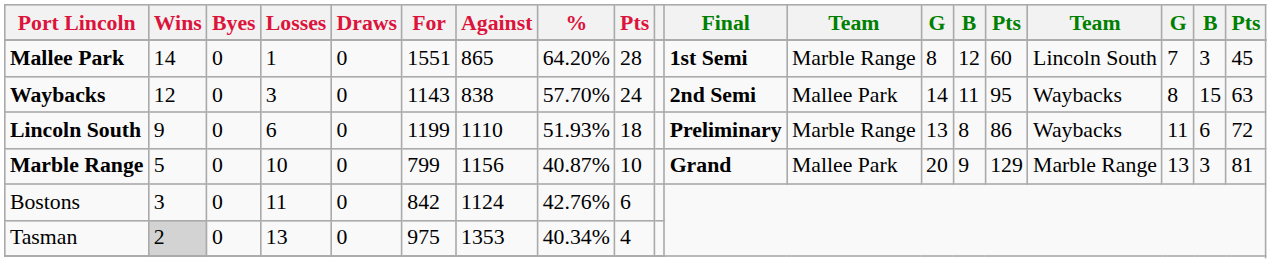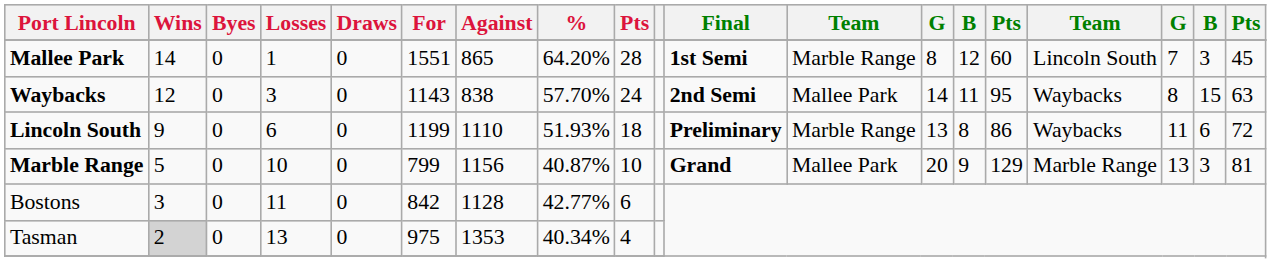Bostons | Against: 1124 -> 1128
Bostons | %: 42.76% -> 42.77%
